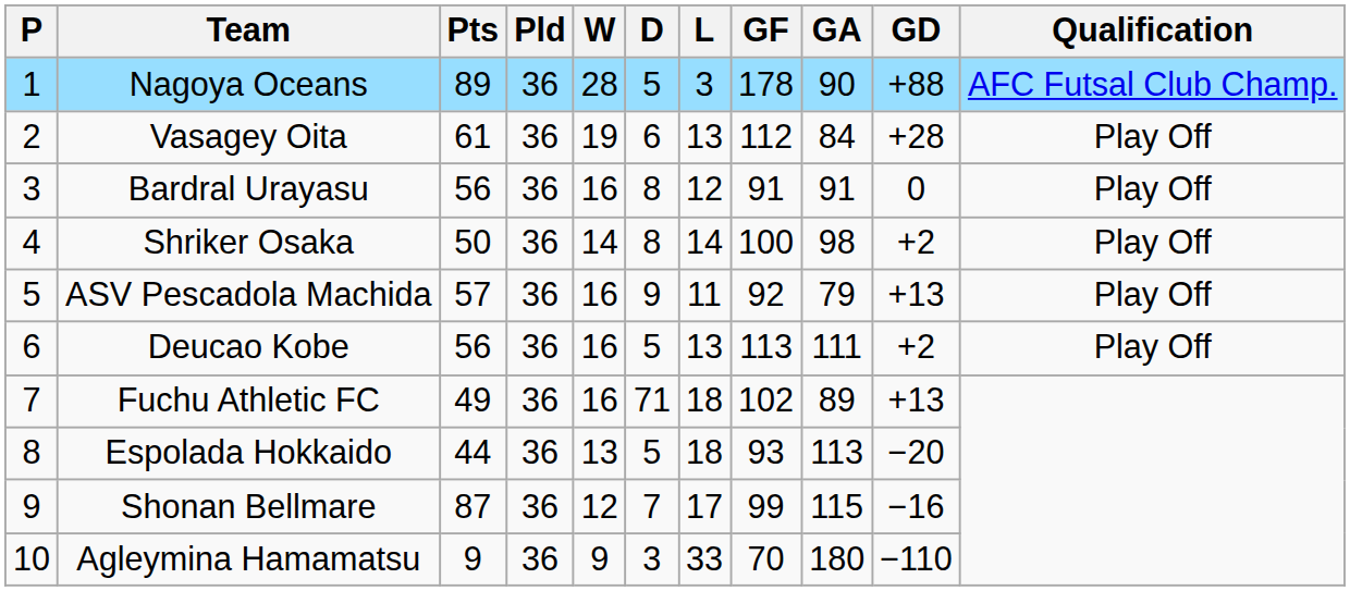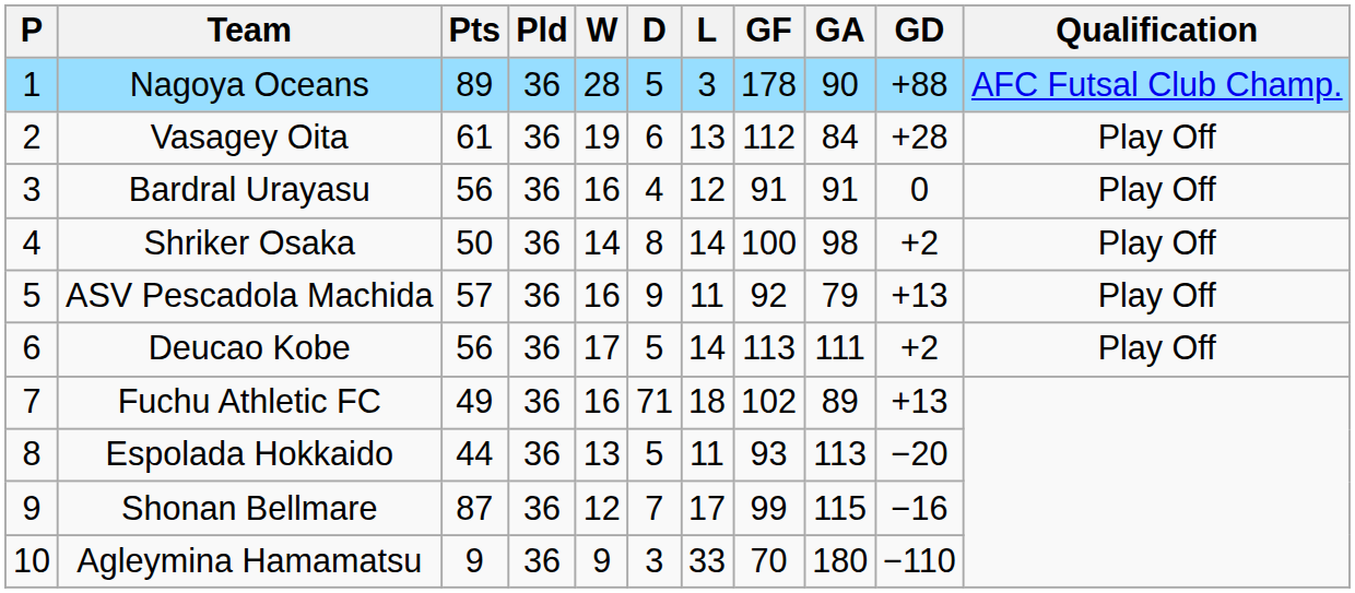Bardral Urayasu | D: 8 -> 4
Deucao Kobe | W: 16 -> 17
Deucao Kobe | L: 13 -> 14
Espolada Hokkaido | L: 18 -> 11
